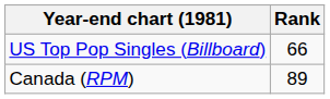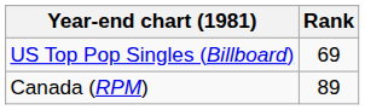US Top Pop Singles (Billboard) | Rank: 66 -> 69
